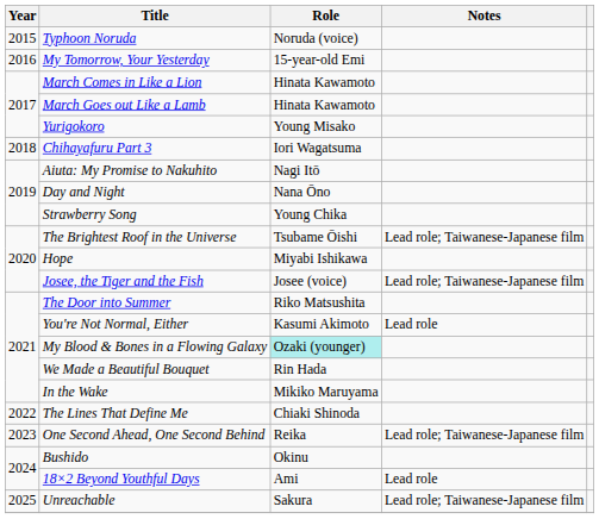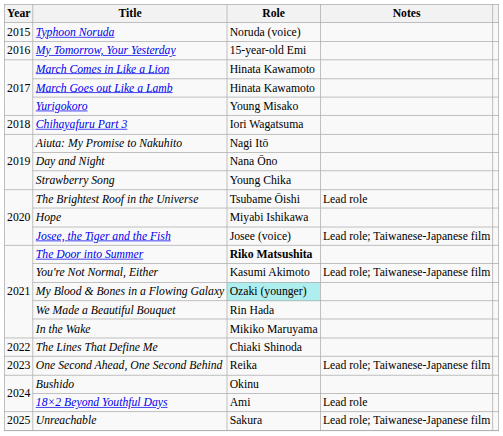The Brightest Roof in the Universe | Notes: Lead role; Taiwanese-Japanese film -> Lead role
The Door into Summer | Role: normal -> bold
You're Not Normal, Either | Notes: Lead role -> Lead role; Taiwanese-Japanese film
